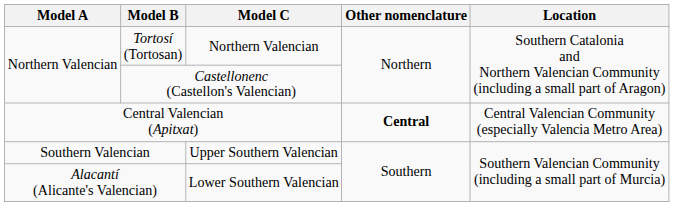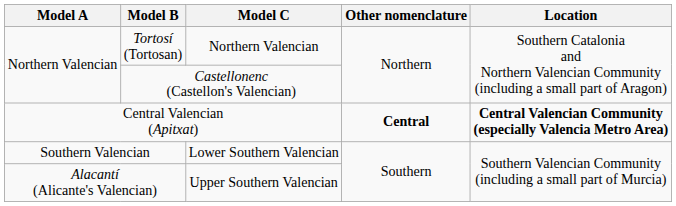Central Valencian (Apitxat) | Location: normal -> bold
Southern Valencian | Model C: Upper Southern Valencian -> Lower Southern Valencian
Alacantí (Alicante's Valencian) | Model C: Lower Southern Valencian -> Upper Southern Valencian
